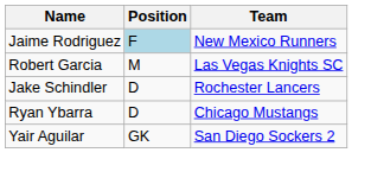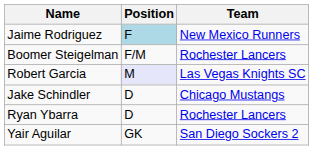+ row: Boomer Steigelman | F/M | Rochester Lancers
Robert Garcia | Position: no background -> lavender background
Jake Schindler | Team: Rochester Lancers -> Chicago Mustangs
Ryan Ybarra | Team: Chicago Mustangs -> Rochester Lancers
